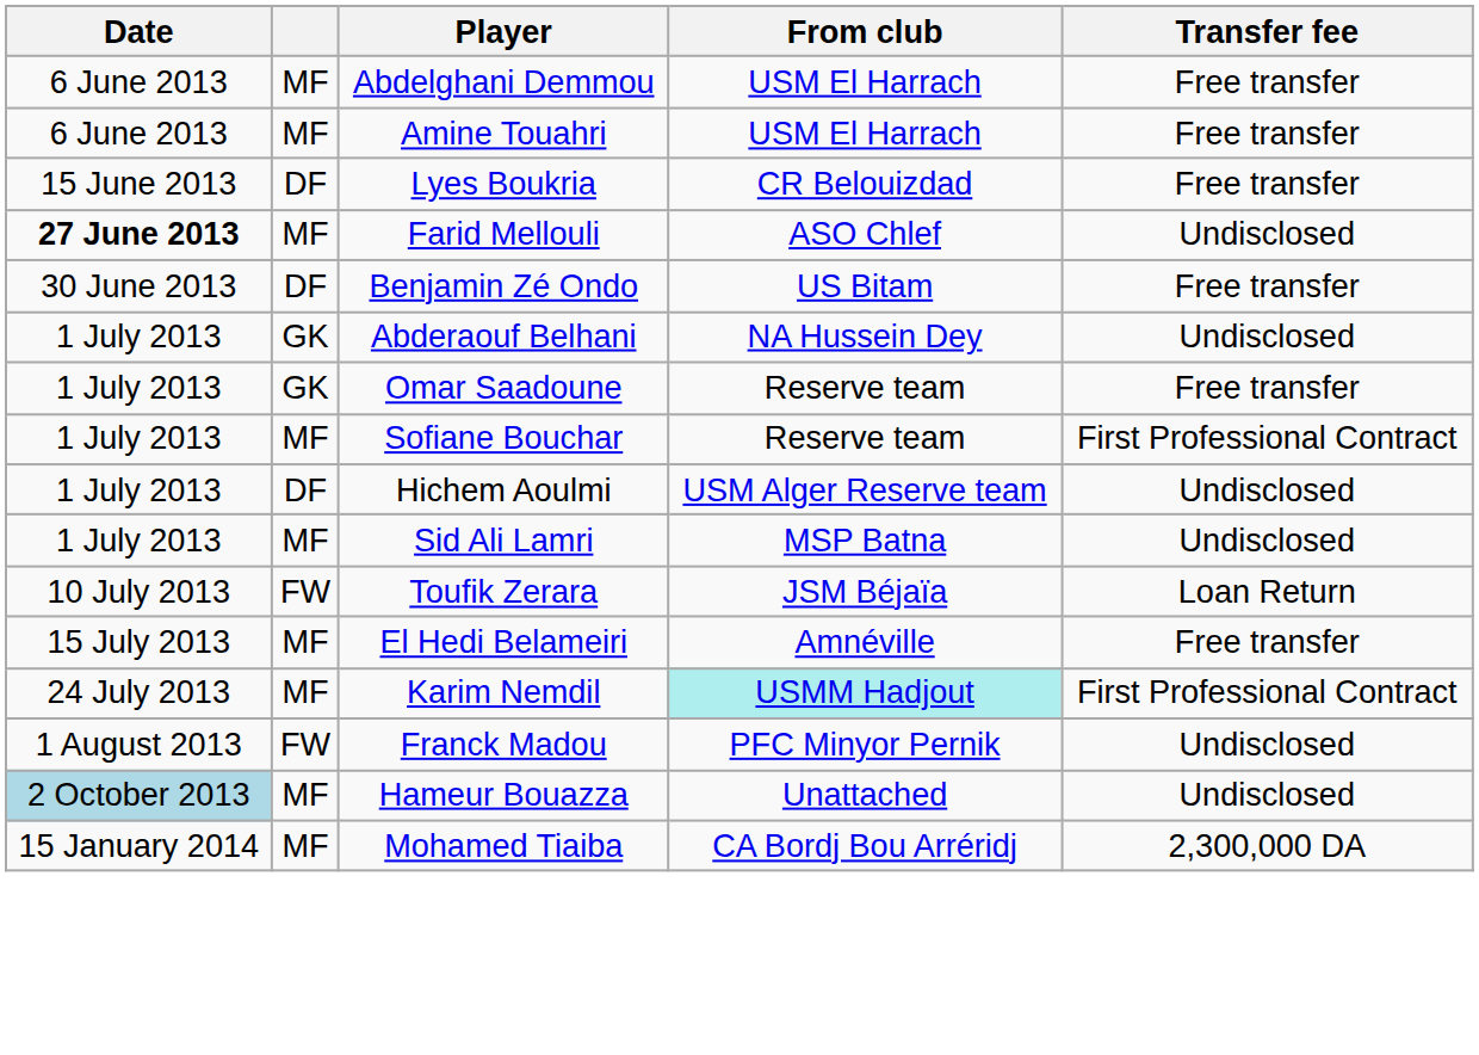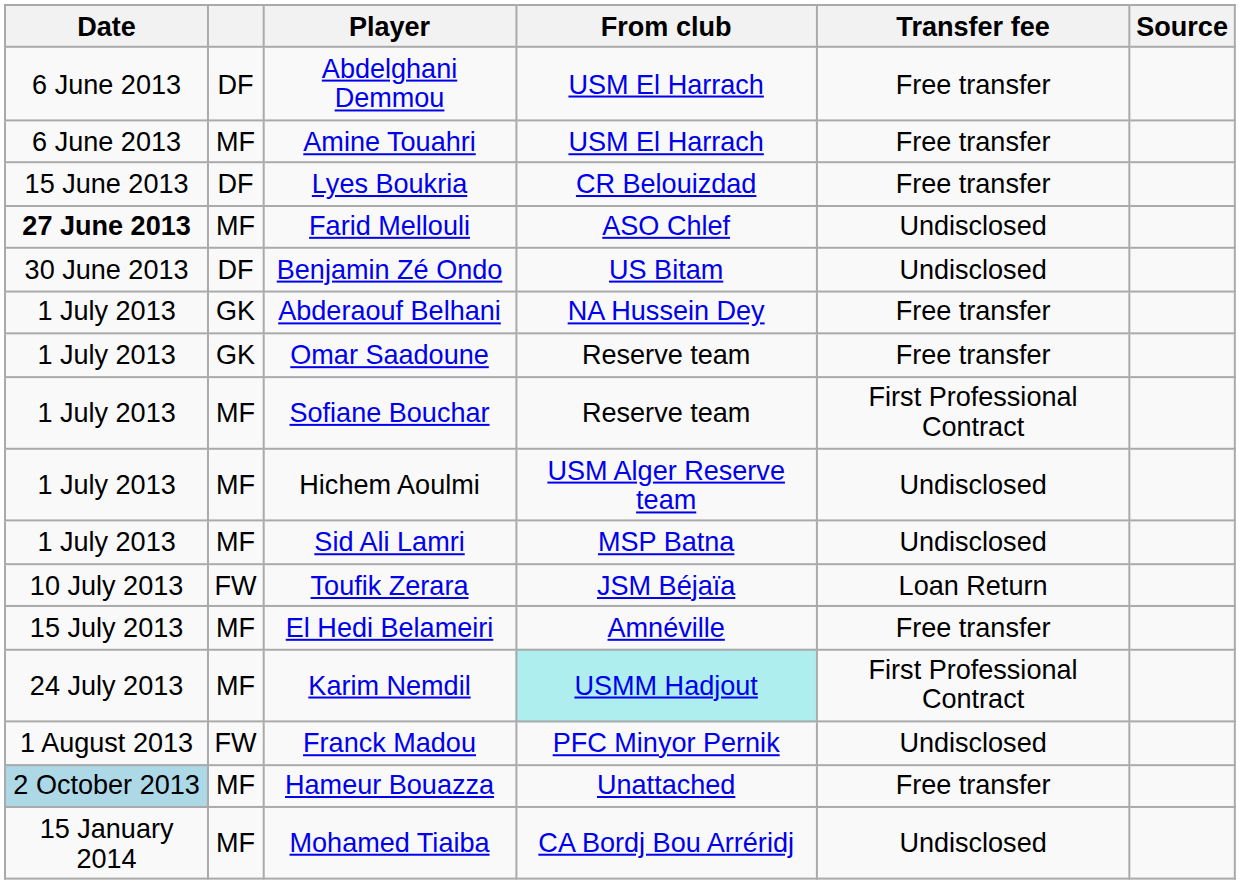+ column: Source
Abdelghani Demmou | column 2: MF -> DF
Benjamin Zé Ondo | Transfer fee: Free transfer -> Undisclosed
Abderaouf Belhani | Transfer fee: Undisclosed -> Free transfer
Hichem Aoulmi | column 2: DF -> MF
Hameur Bouazza | Transfer fee: Undisclosed -> Free transfer
Mohamed Tiaiba | Transfer fee: 2,300,000 DA -> Undisclosed
